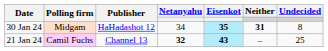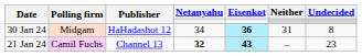30 Jan 24 | Eisenkot: 35 -> 36
30 Jan 24 | Neither: bold -> normal
21 Jan 24 | Undecided: 25 -> 23
